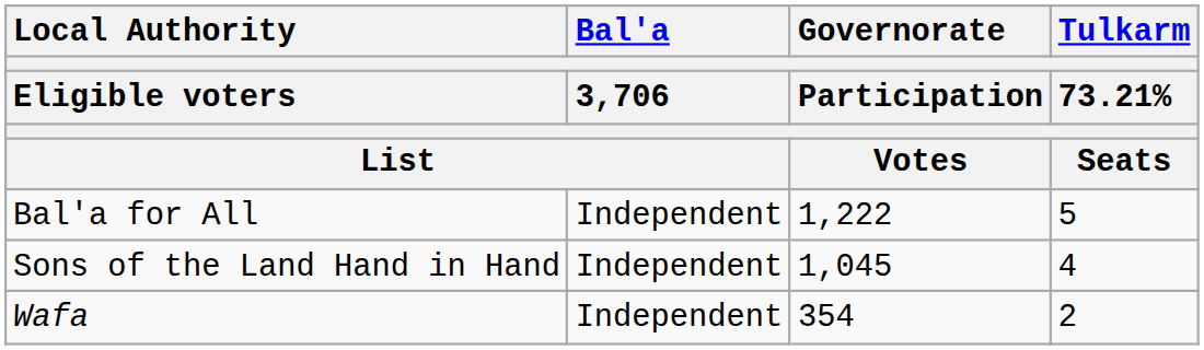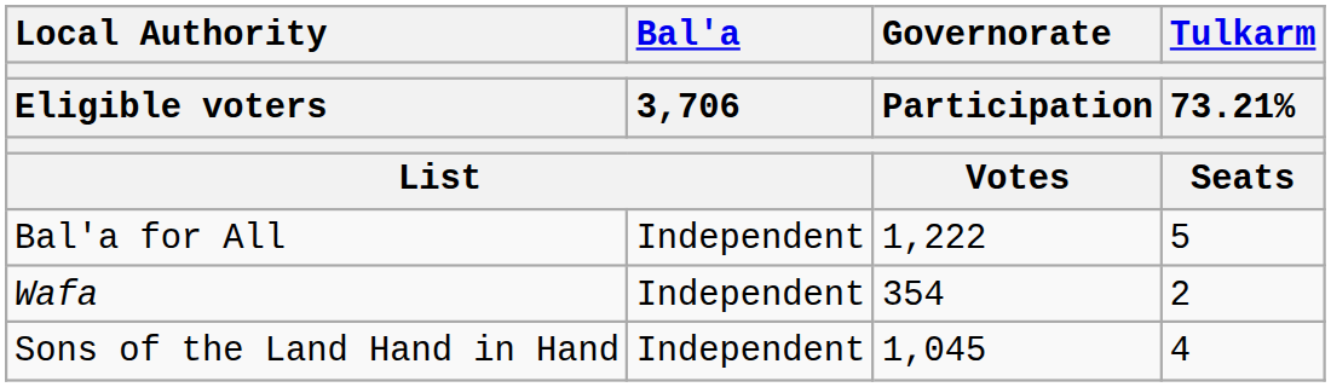rows swapped: Sons of the Land Hand in Hand <-> Wafa
